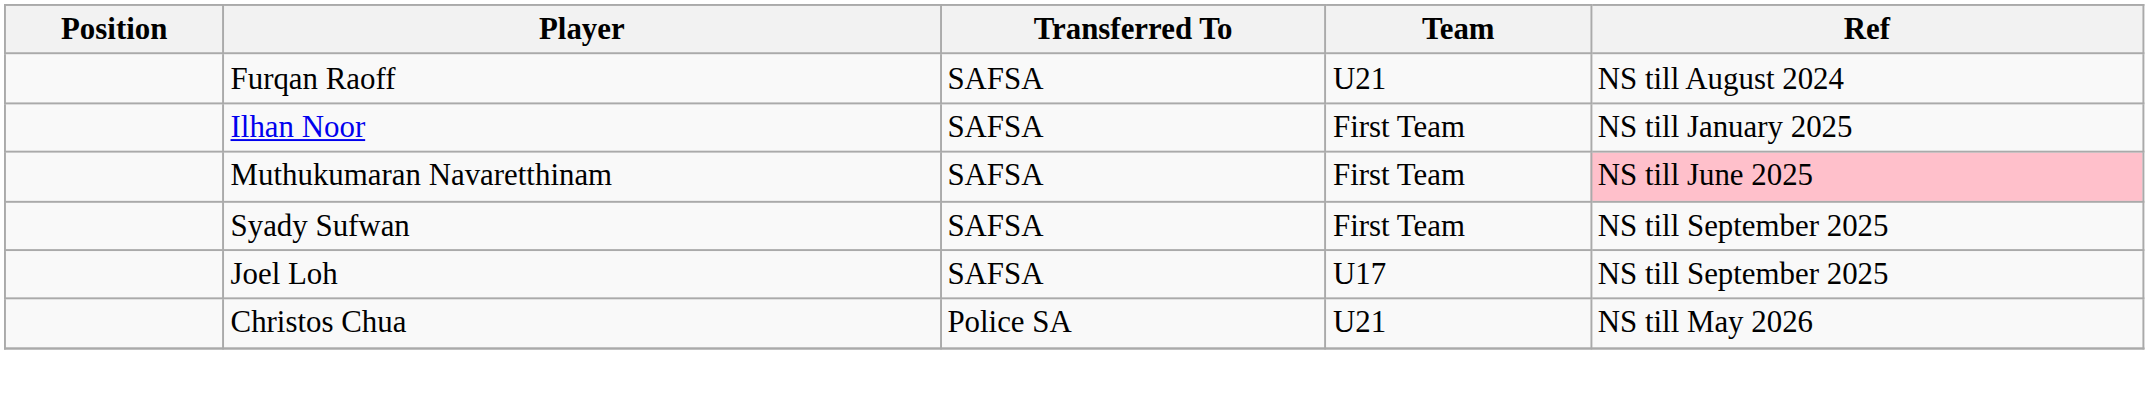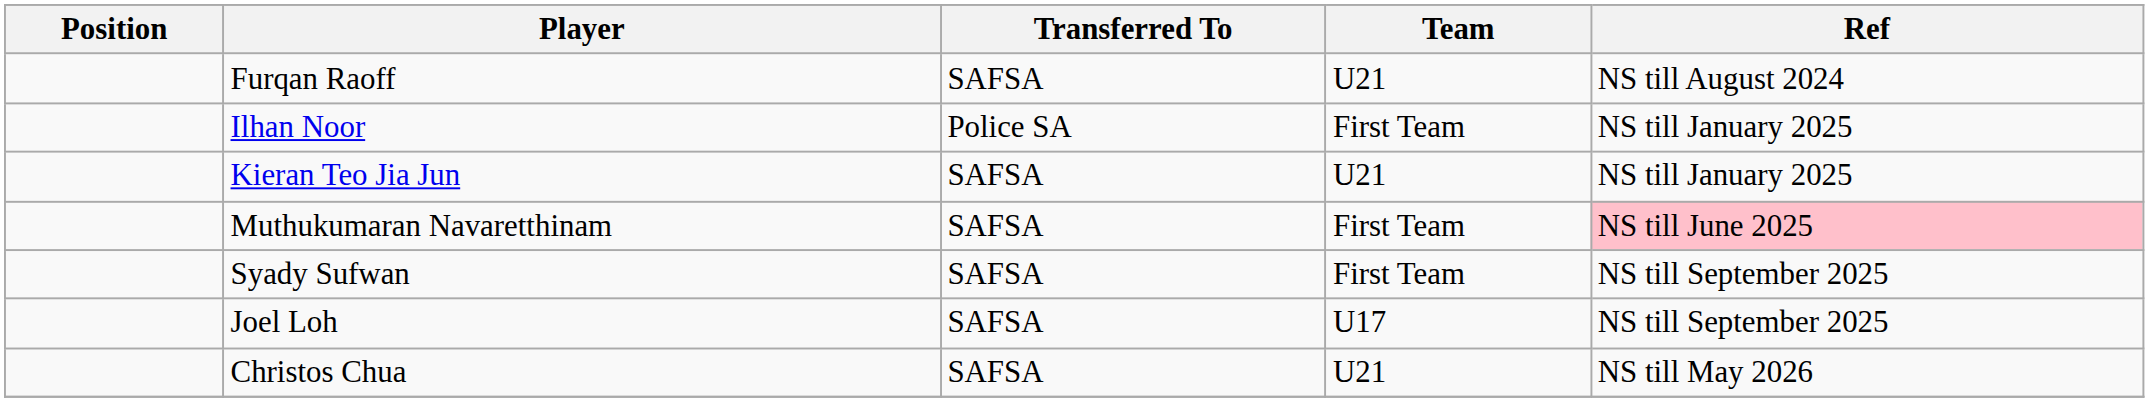Ilhan Noor | Transferred To: SAFSA -> Police SA
+ row: Kieran Teo Jia Jun | SAFSA | U21 | NS till January 2025
Christos Chua | Transferred To: Police SA -> SAFSA
